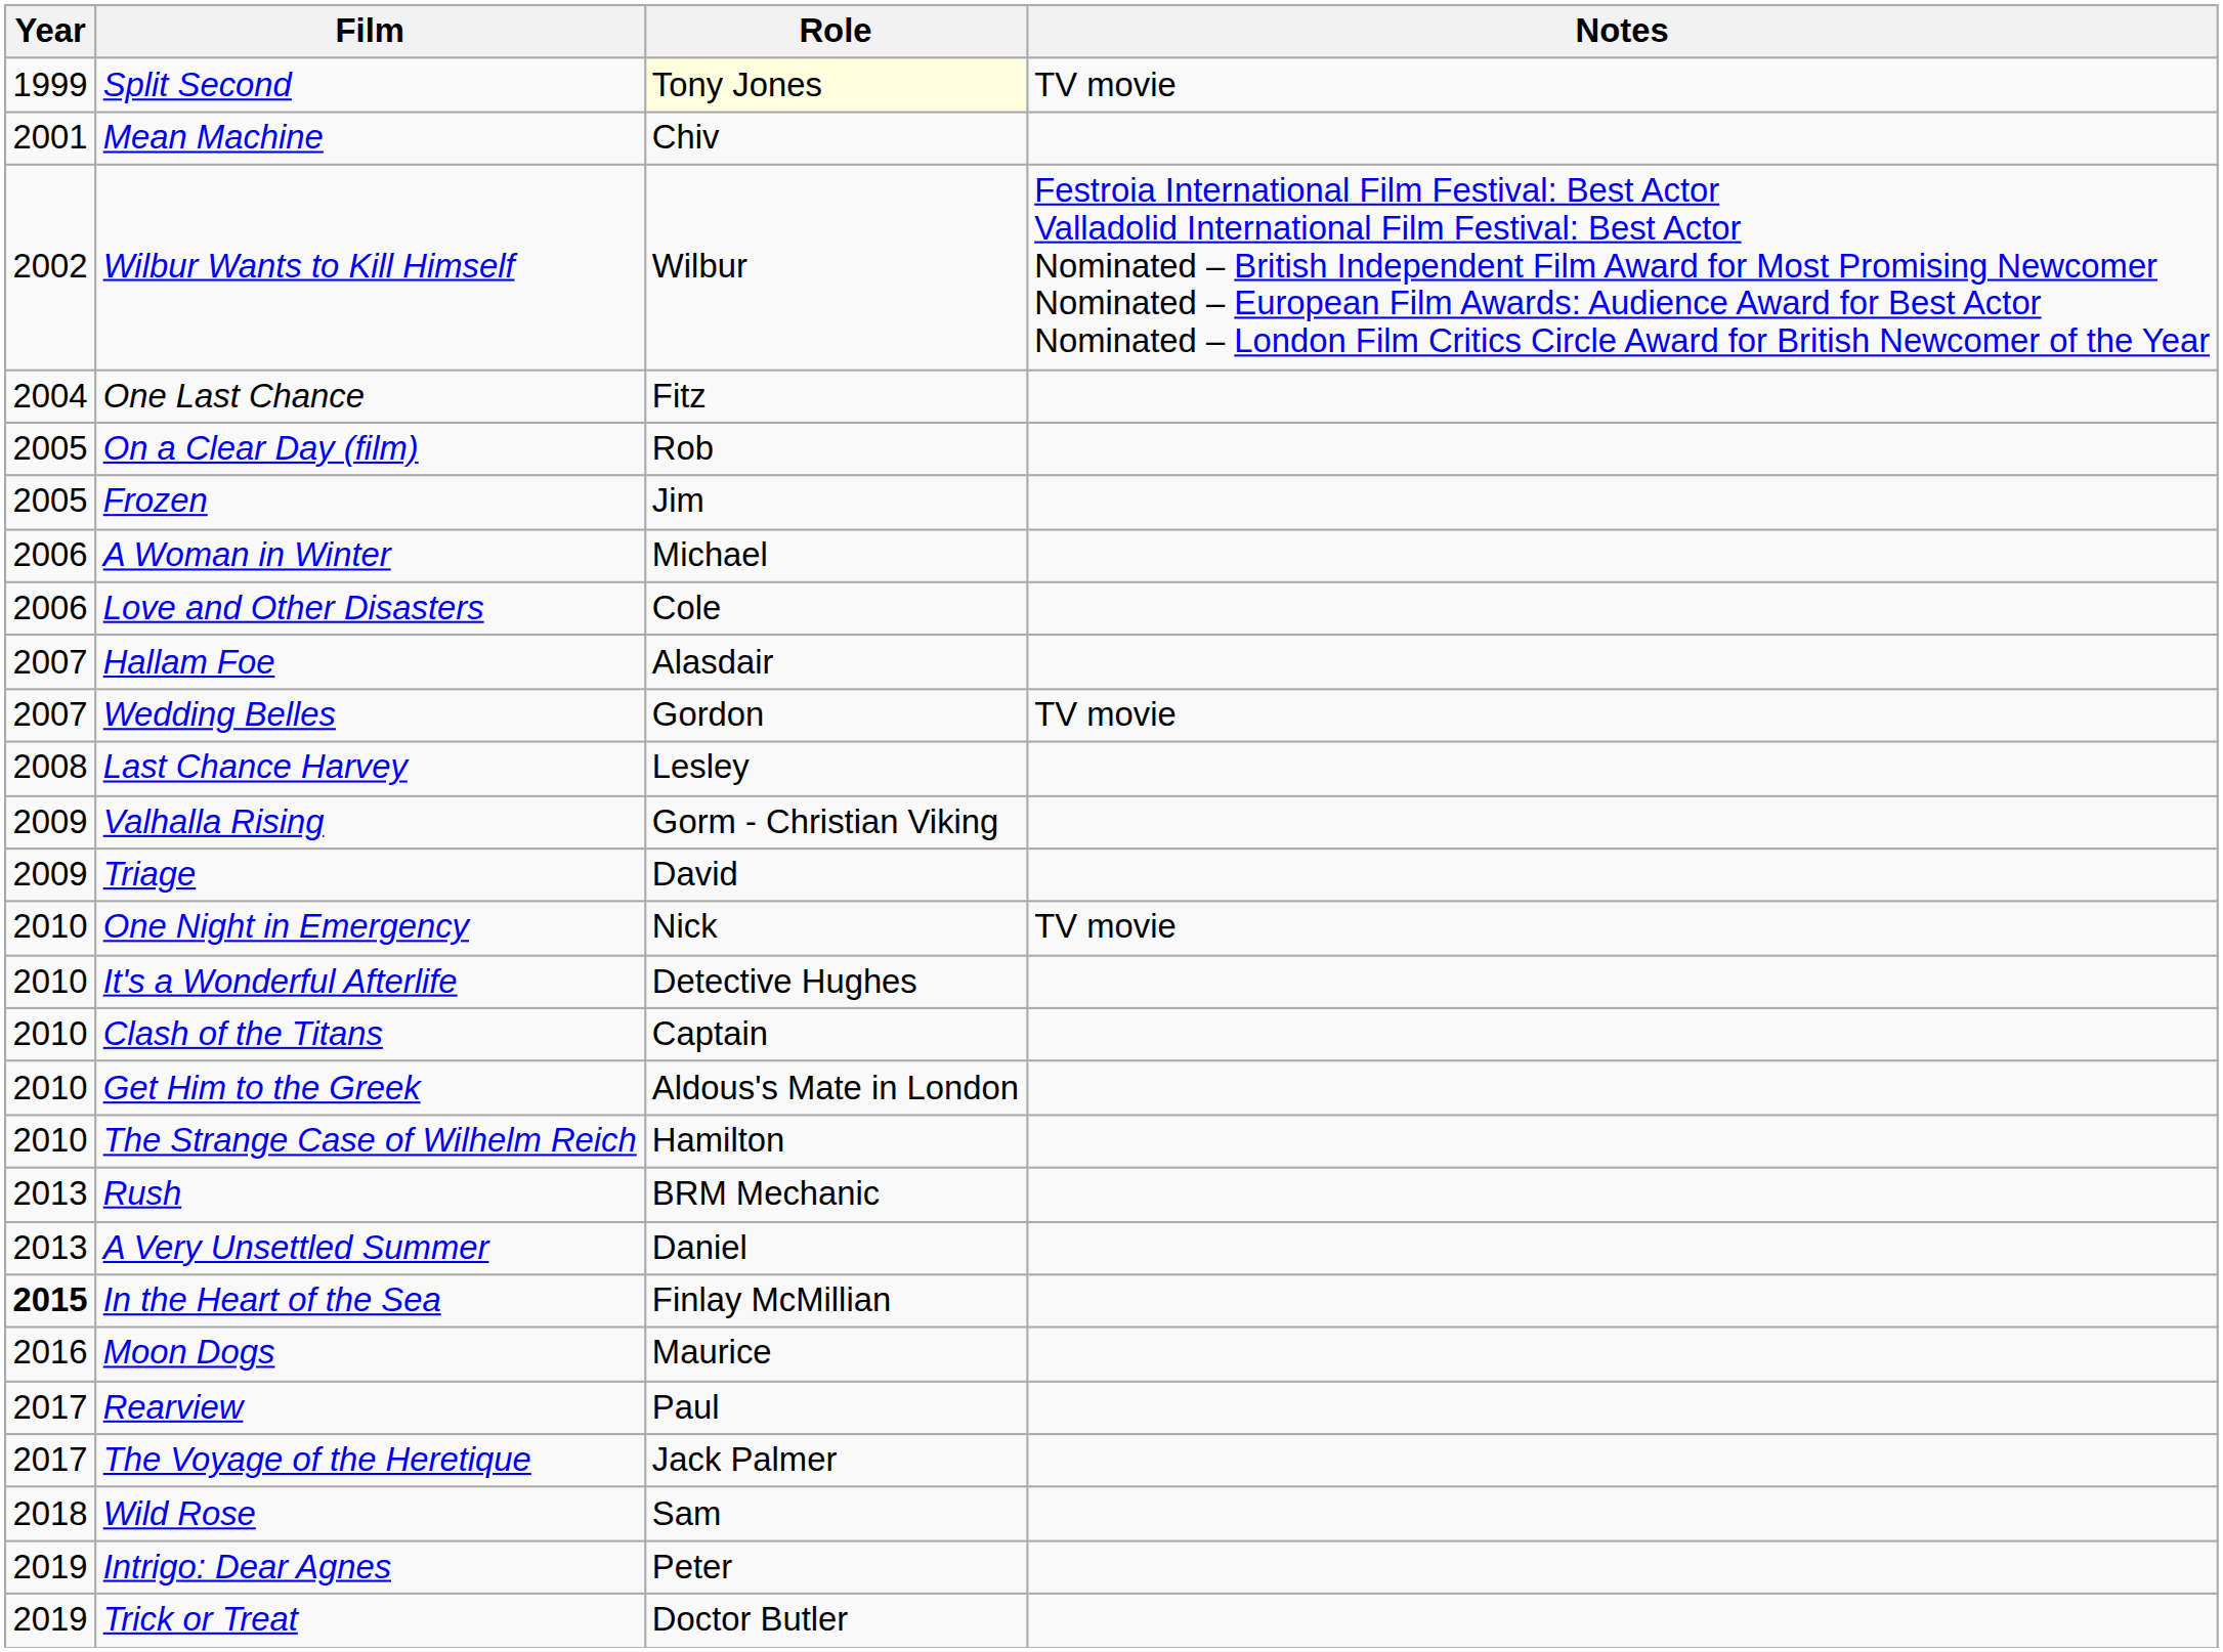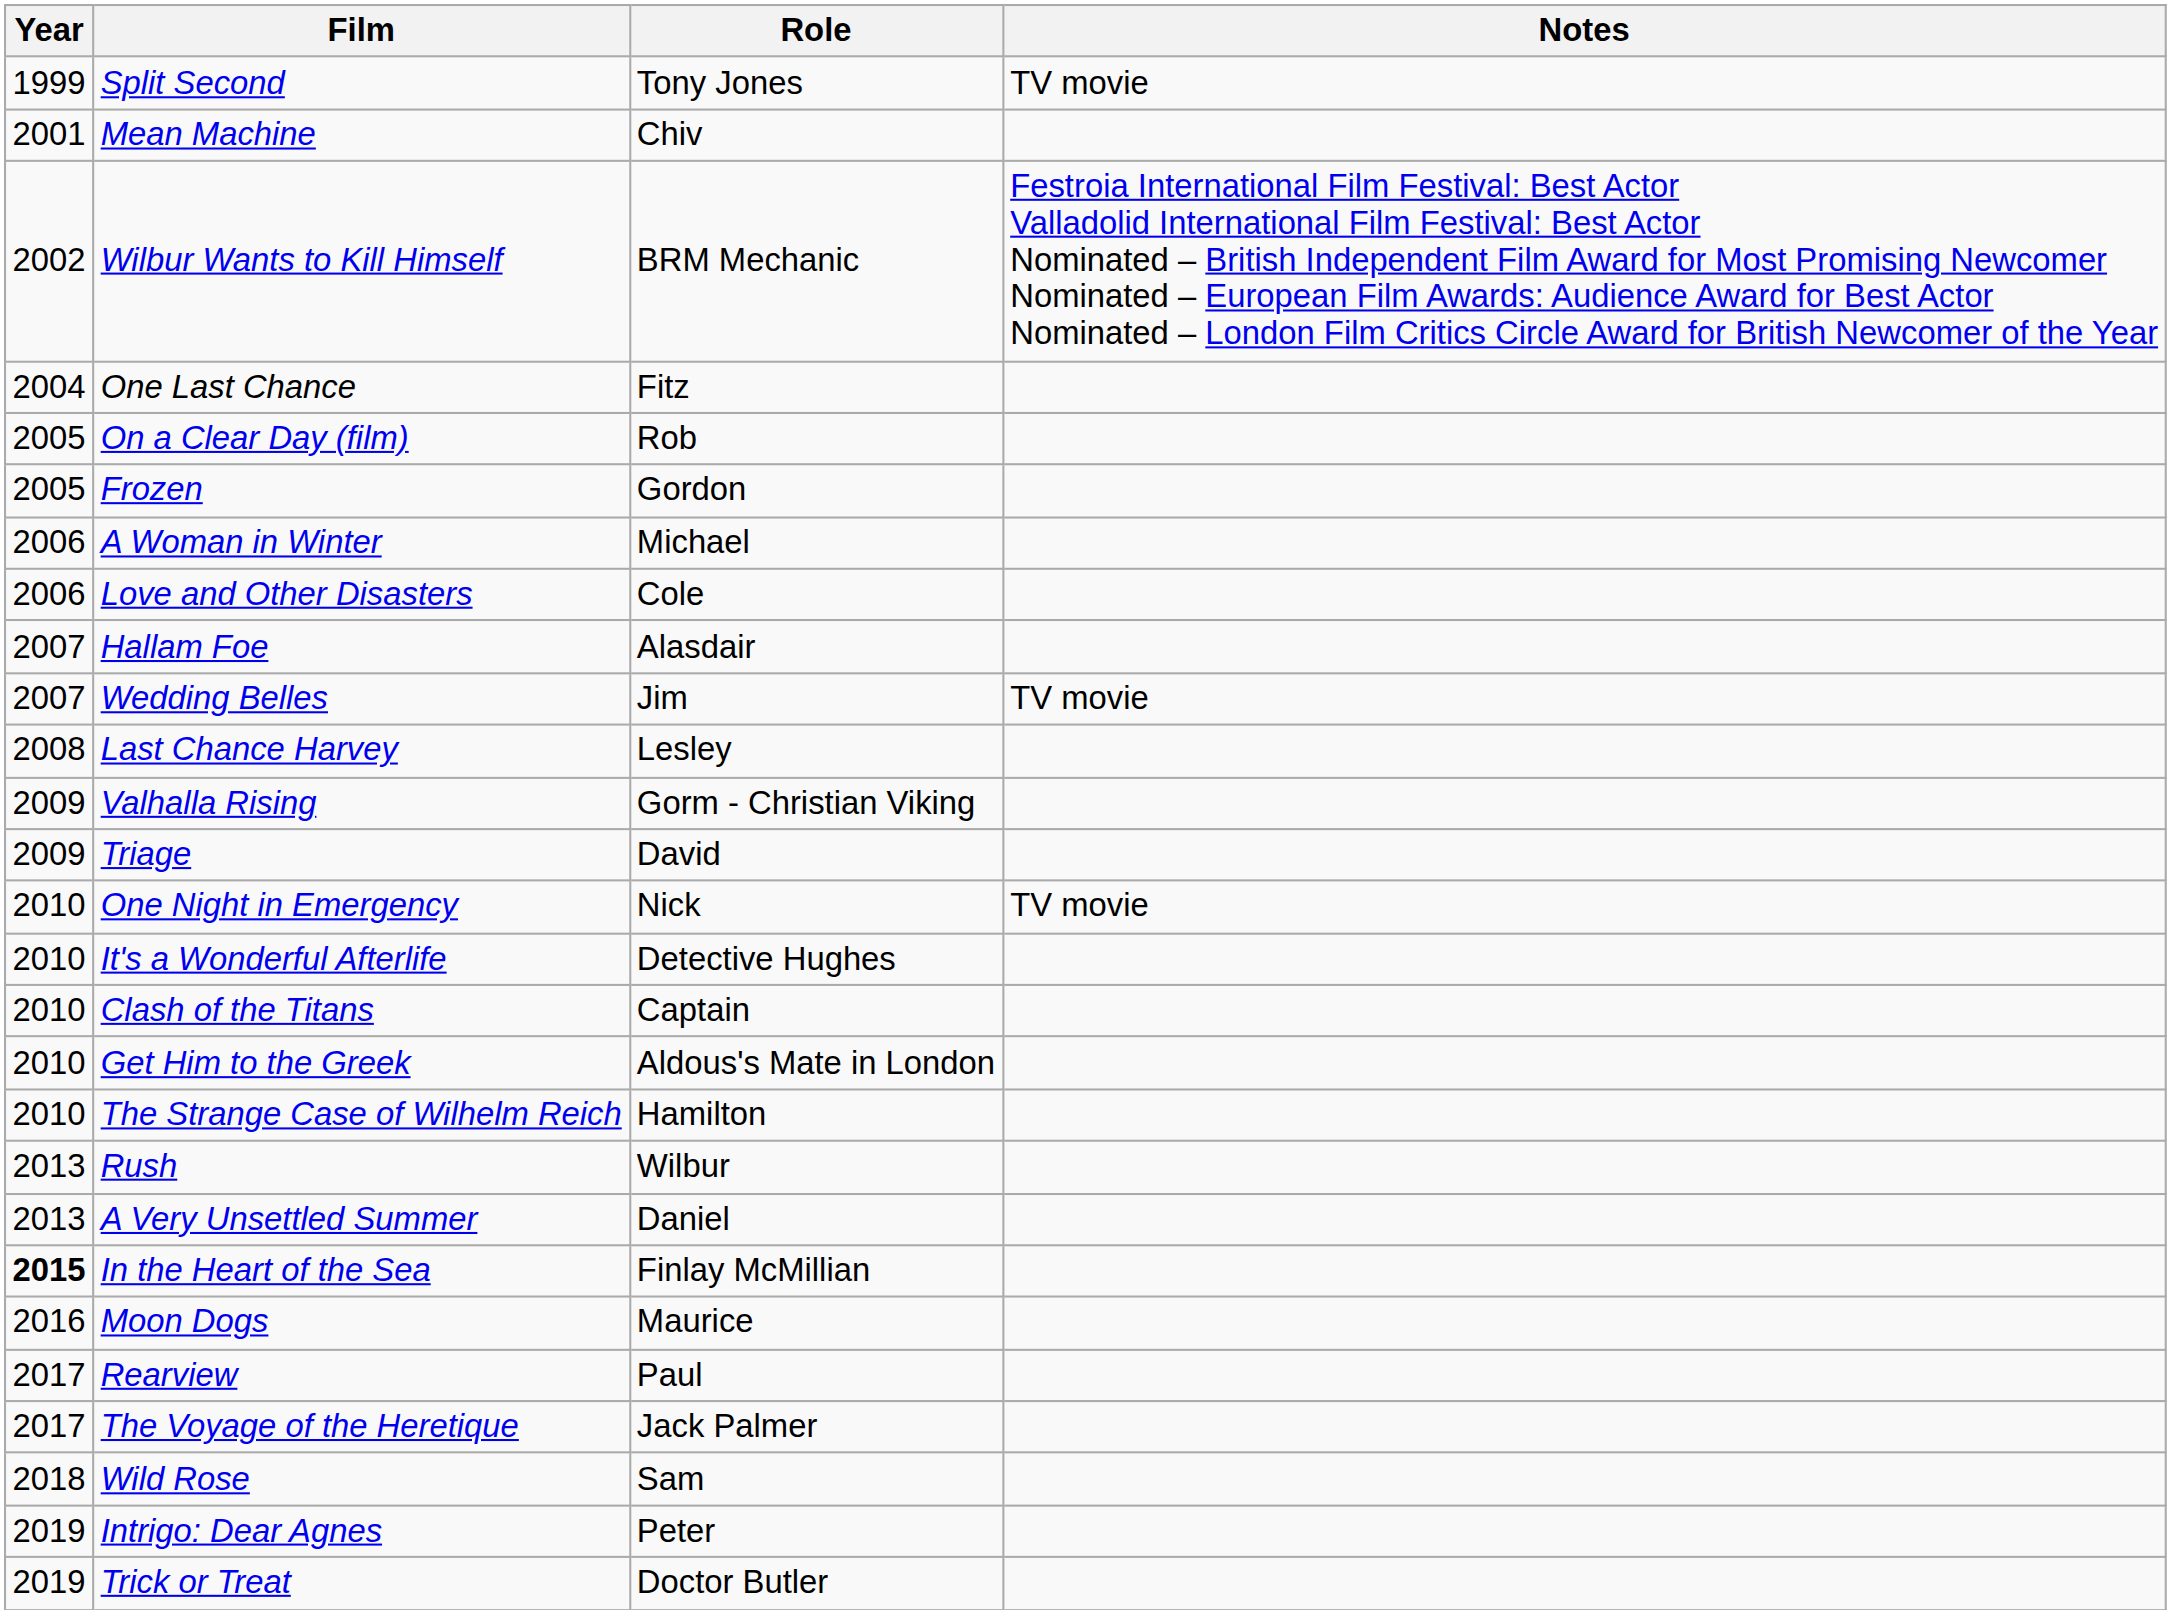Split Second | Role: lightyellow background -> no background
Wilbur Wants to Kill Himself | Role: Wilbur -> BRM Mechanic
Frozen | Role: Jim -> Gordon
Wedding Belles | Role: Gordon -> Jim
Rush | Role: BRM Mechanic -> Wilbur
